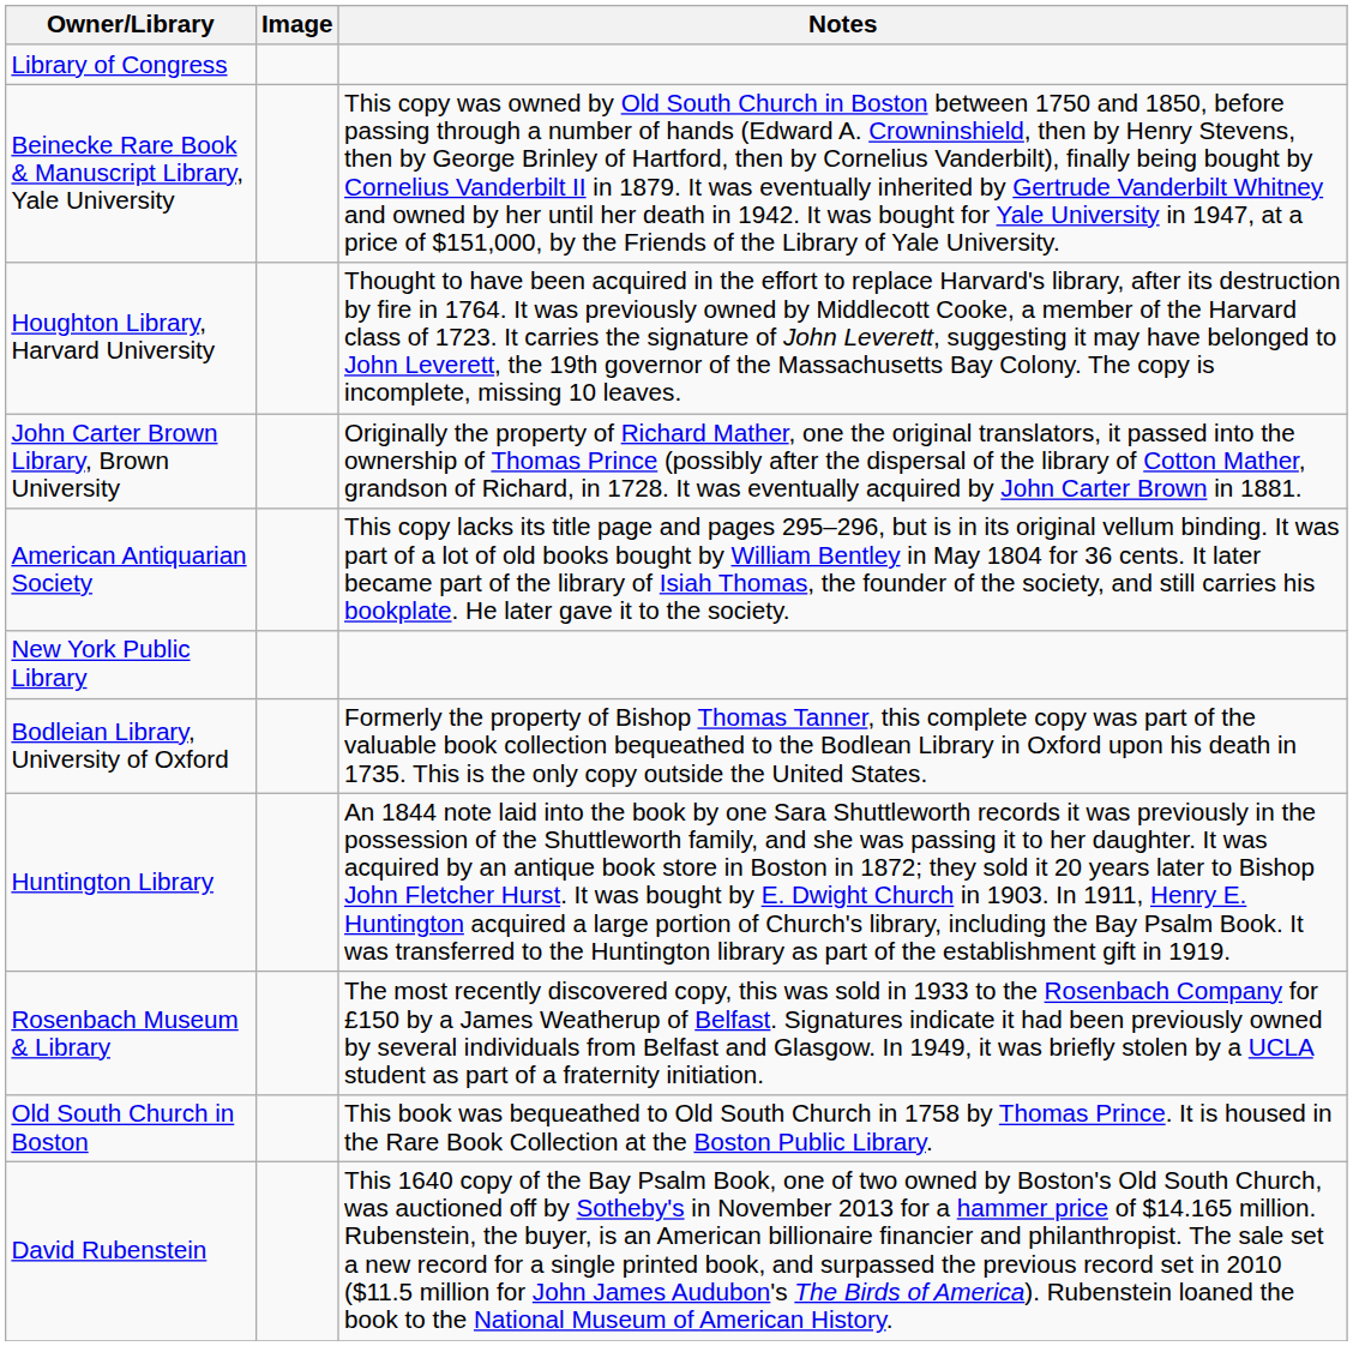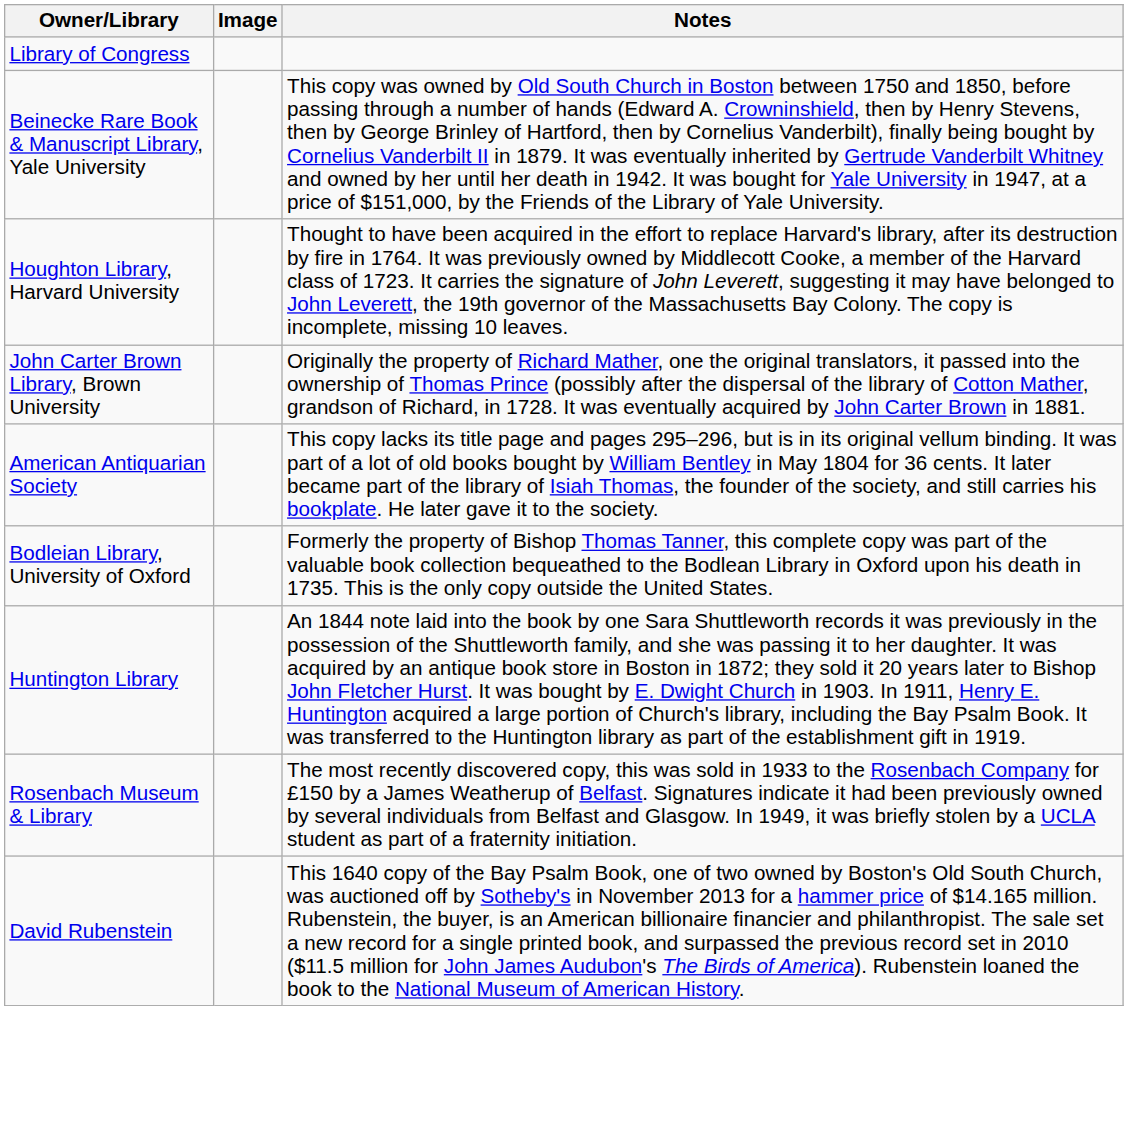- row: New York Public Library
- row: Old South Church in Boston | This book was bequeathed to Old South Church in 1758 by Thomas Prince. It is housed in the Rare Book Collection at the Boston Public Library.
